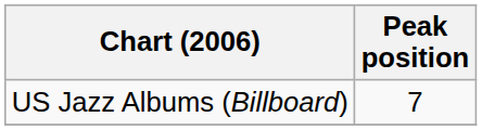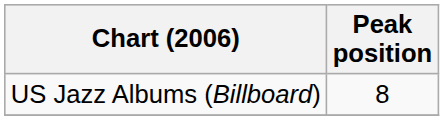US Jazz Albums (Billboard) | Peak position: 7 -> 8
